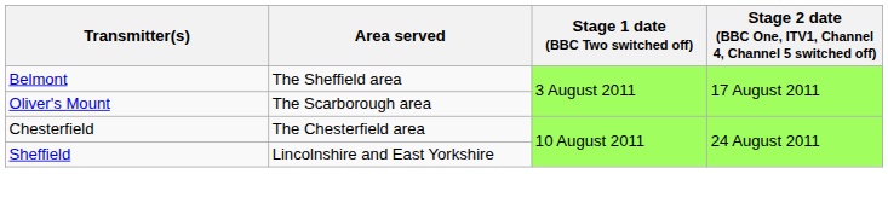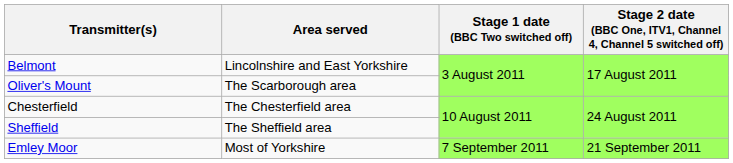Belmont | Area served: The Sheffield area -> Lincolnshire and East Yorkshire
Sheffield | Area served: Lincolnshire and East Yorkshire -> The Sheffield area
+ row: Emley Moor | Most of Yorkshire | 7 September 2011 | 21 September 2011
